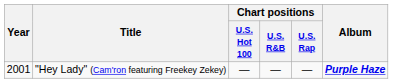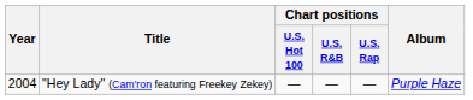"Hey Lady" (Cam'ron featuring Freekey Zekey) | Year: 2001 -> 2004
"Hey Lady" (Cam'ron featuring Freekey Zekey) | Album: bold -> normal
